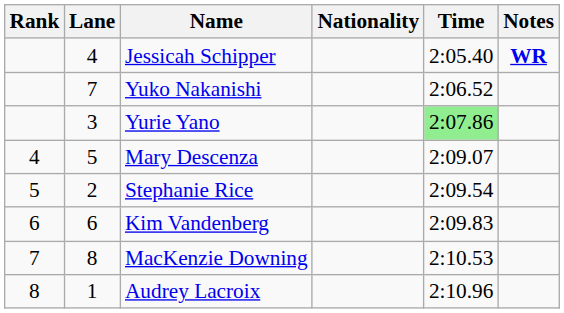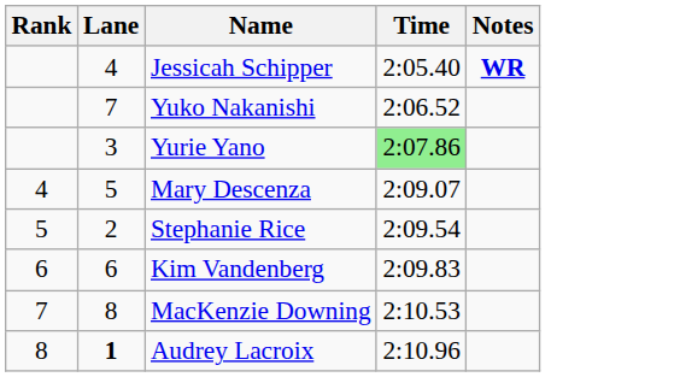- column: Nationality
Audrey Lacroix | Lane: normal -> bold
